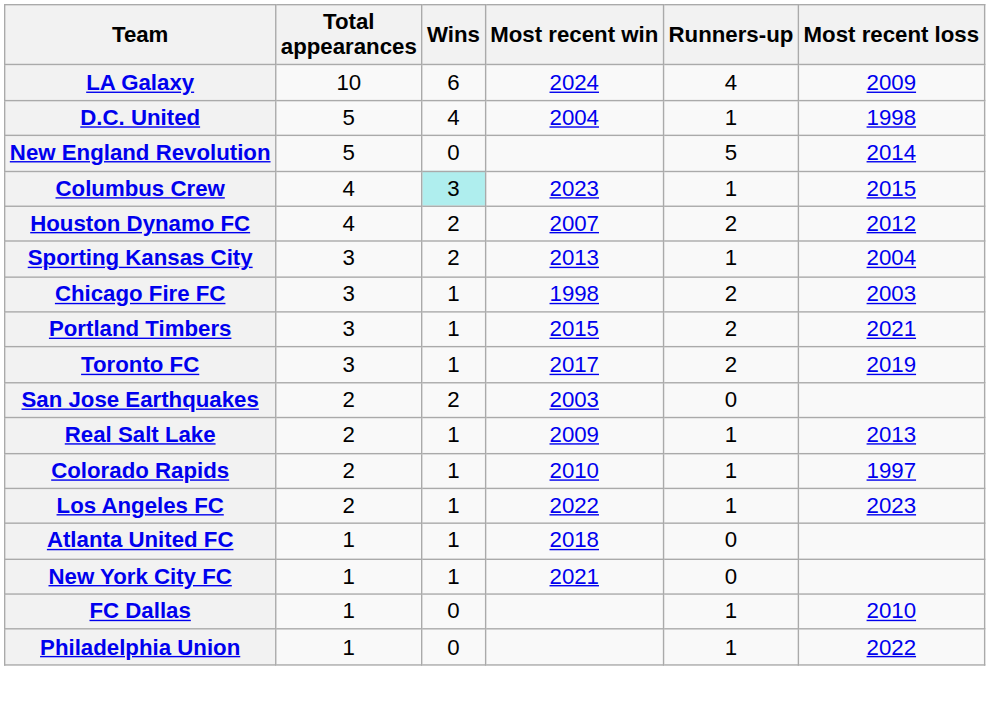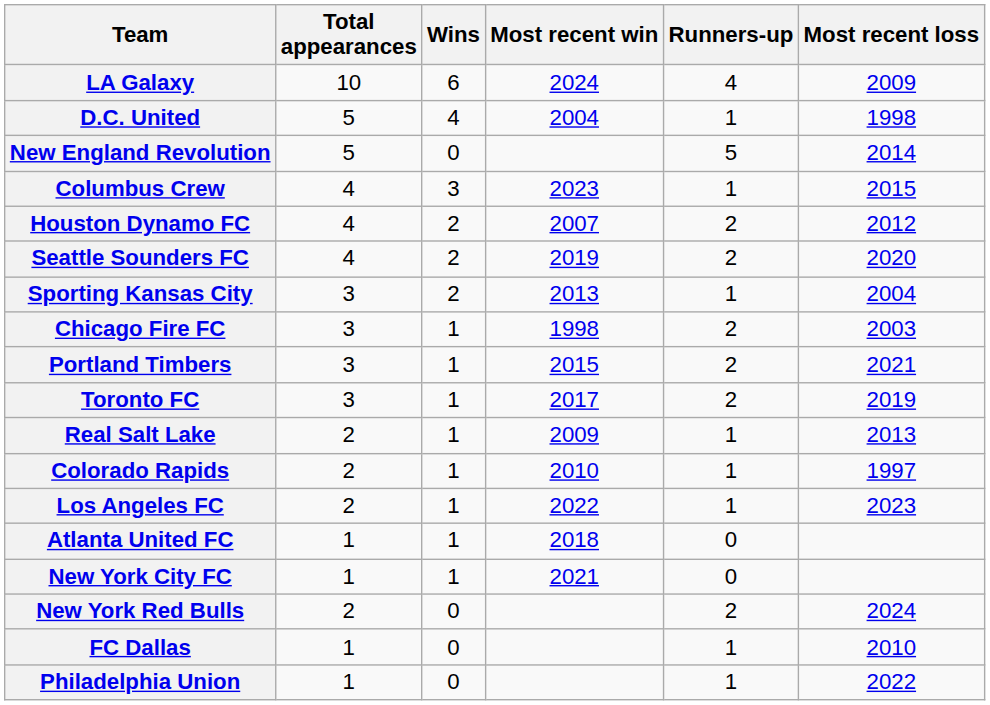Columbus Crew | Wins: paleturquoise background -> no background
+ row: Seattle Sounders FC | 4 | 2 | 2019 | 2 | 2020
- row: San Jose Earthquakes | 2 | 2 | 2003 | 0
+ row: New York Red Bulls | 2 | 0 | 2 | 2024
